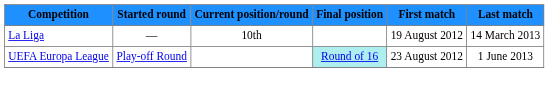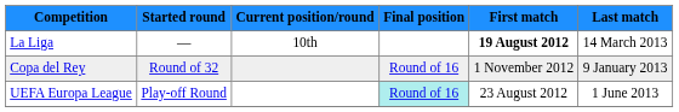La Liga | First match: normal -> bold
+ row: Copa del Rey | Round of 32 | Round of 16 | 1 November 2012 | 9 January 2013
